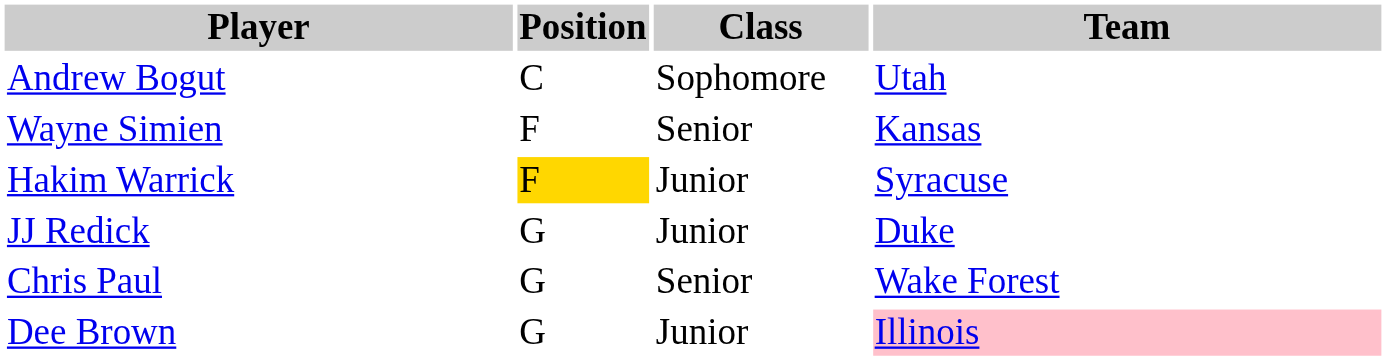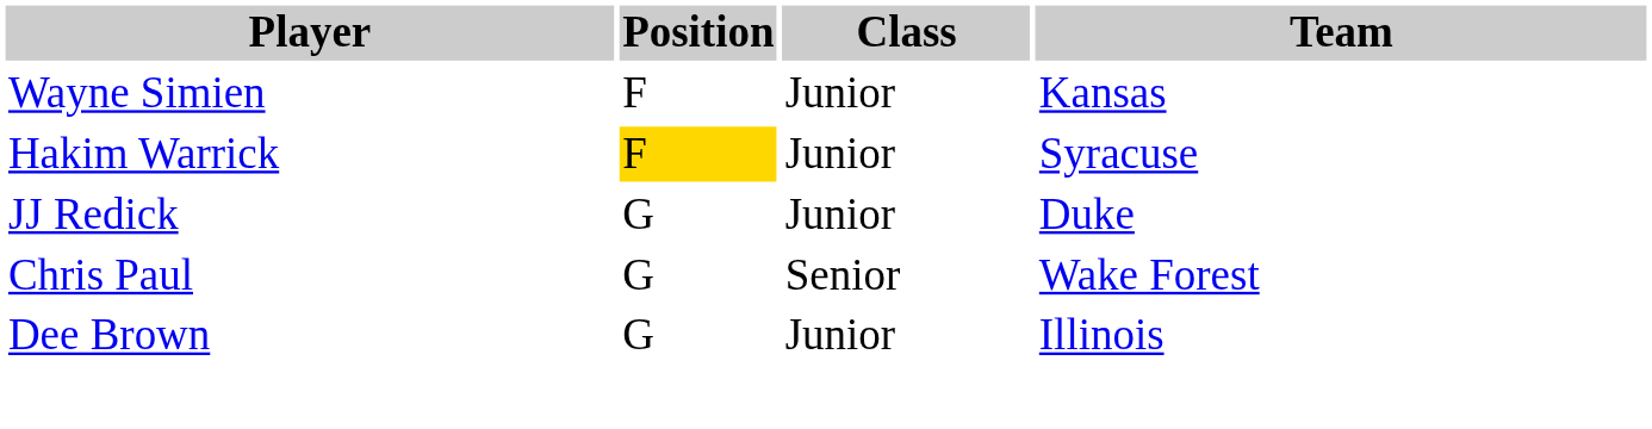- row: Andrew Bogut | C | Sophomore | Utah
Wayne Simien | Class: Senior -> Junior
Dee Brown | Team: pink background -> no background
